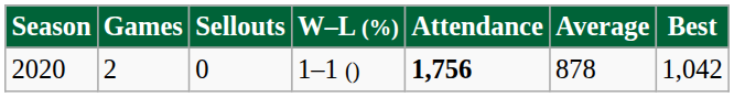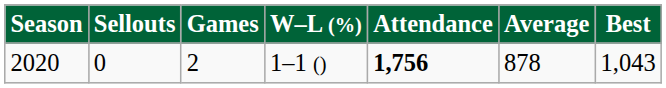columns swapped: Games <-> Sellouts
2020 | Best: 1,042 -> 1,043
